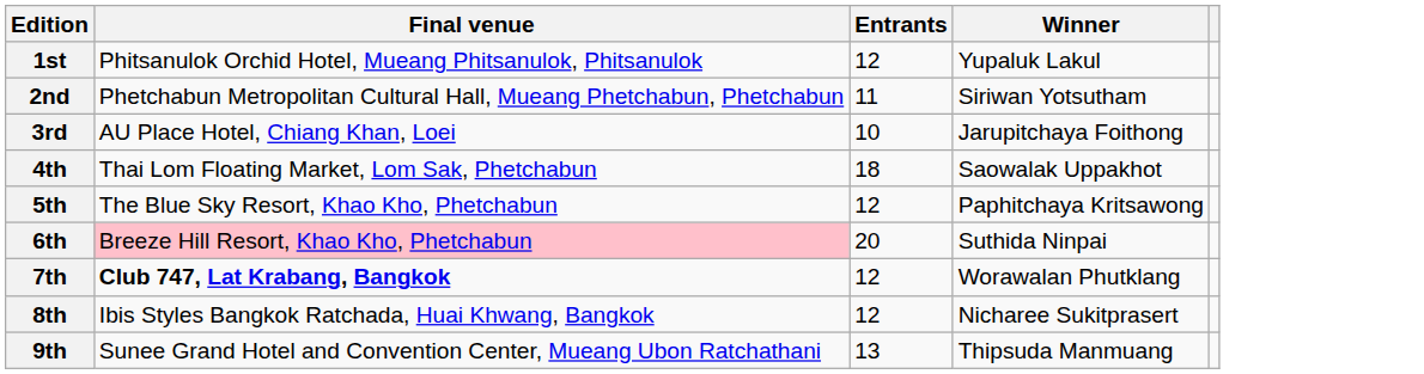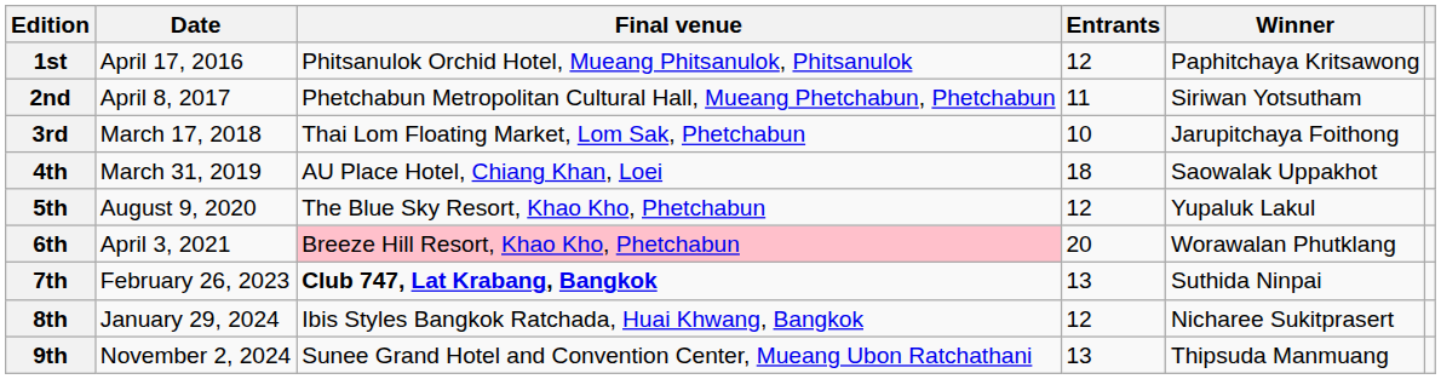+ column: Date | April 17, 2016 | April 8, 2017 | March 17, 2018 | March 31, 2019 | August 9, 2020 | April 3, 2021 | February 26, 2023 | January 29, 2024 | November 2, 2024
1st | Winner: Yupaluk Lakul -> Paphitchaya Kritsawong
3rd | Final venue: AU Place Hotel, Chiang Khan, Loei -> Thai Lom Floating Market, Lom Sak, Phetchabun
4th | Final venue: Thai Lom Floating Market, Lom Sak, Phetchabun -> AU Place Hotel, Chiang Khan, Loei
5th | Winner: Paphitchaya Kritsawong -> Yupaluk Lakul
6th | Winner: Suthida Ninpai -> Worawalan Phutklang
7th | Entrants: 12 -> 13
7th | Winner: Worawalan Phutklang -> Suthida Ninpai
